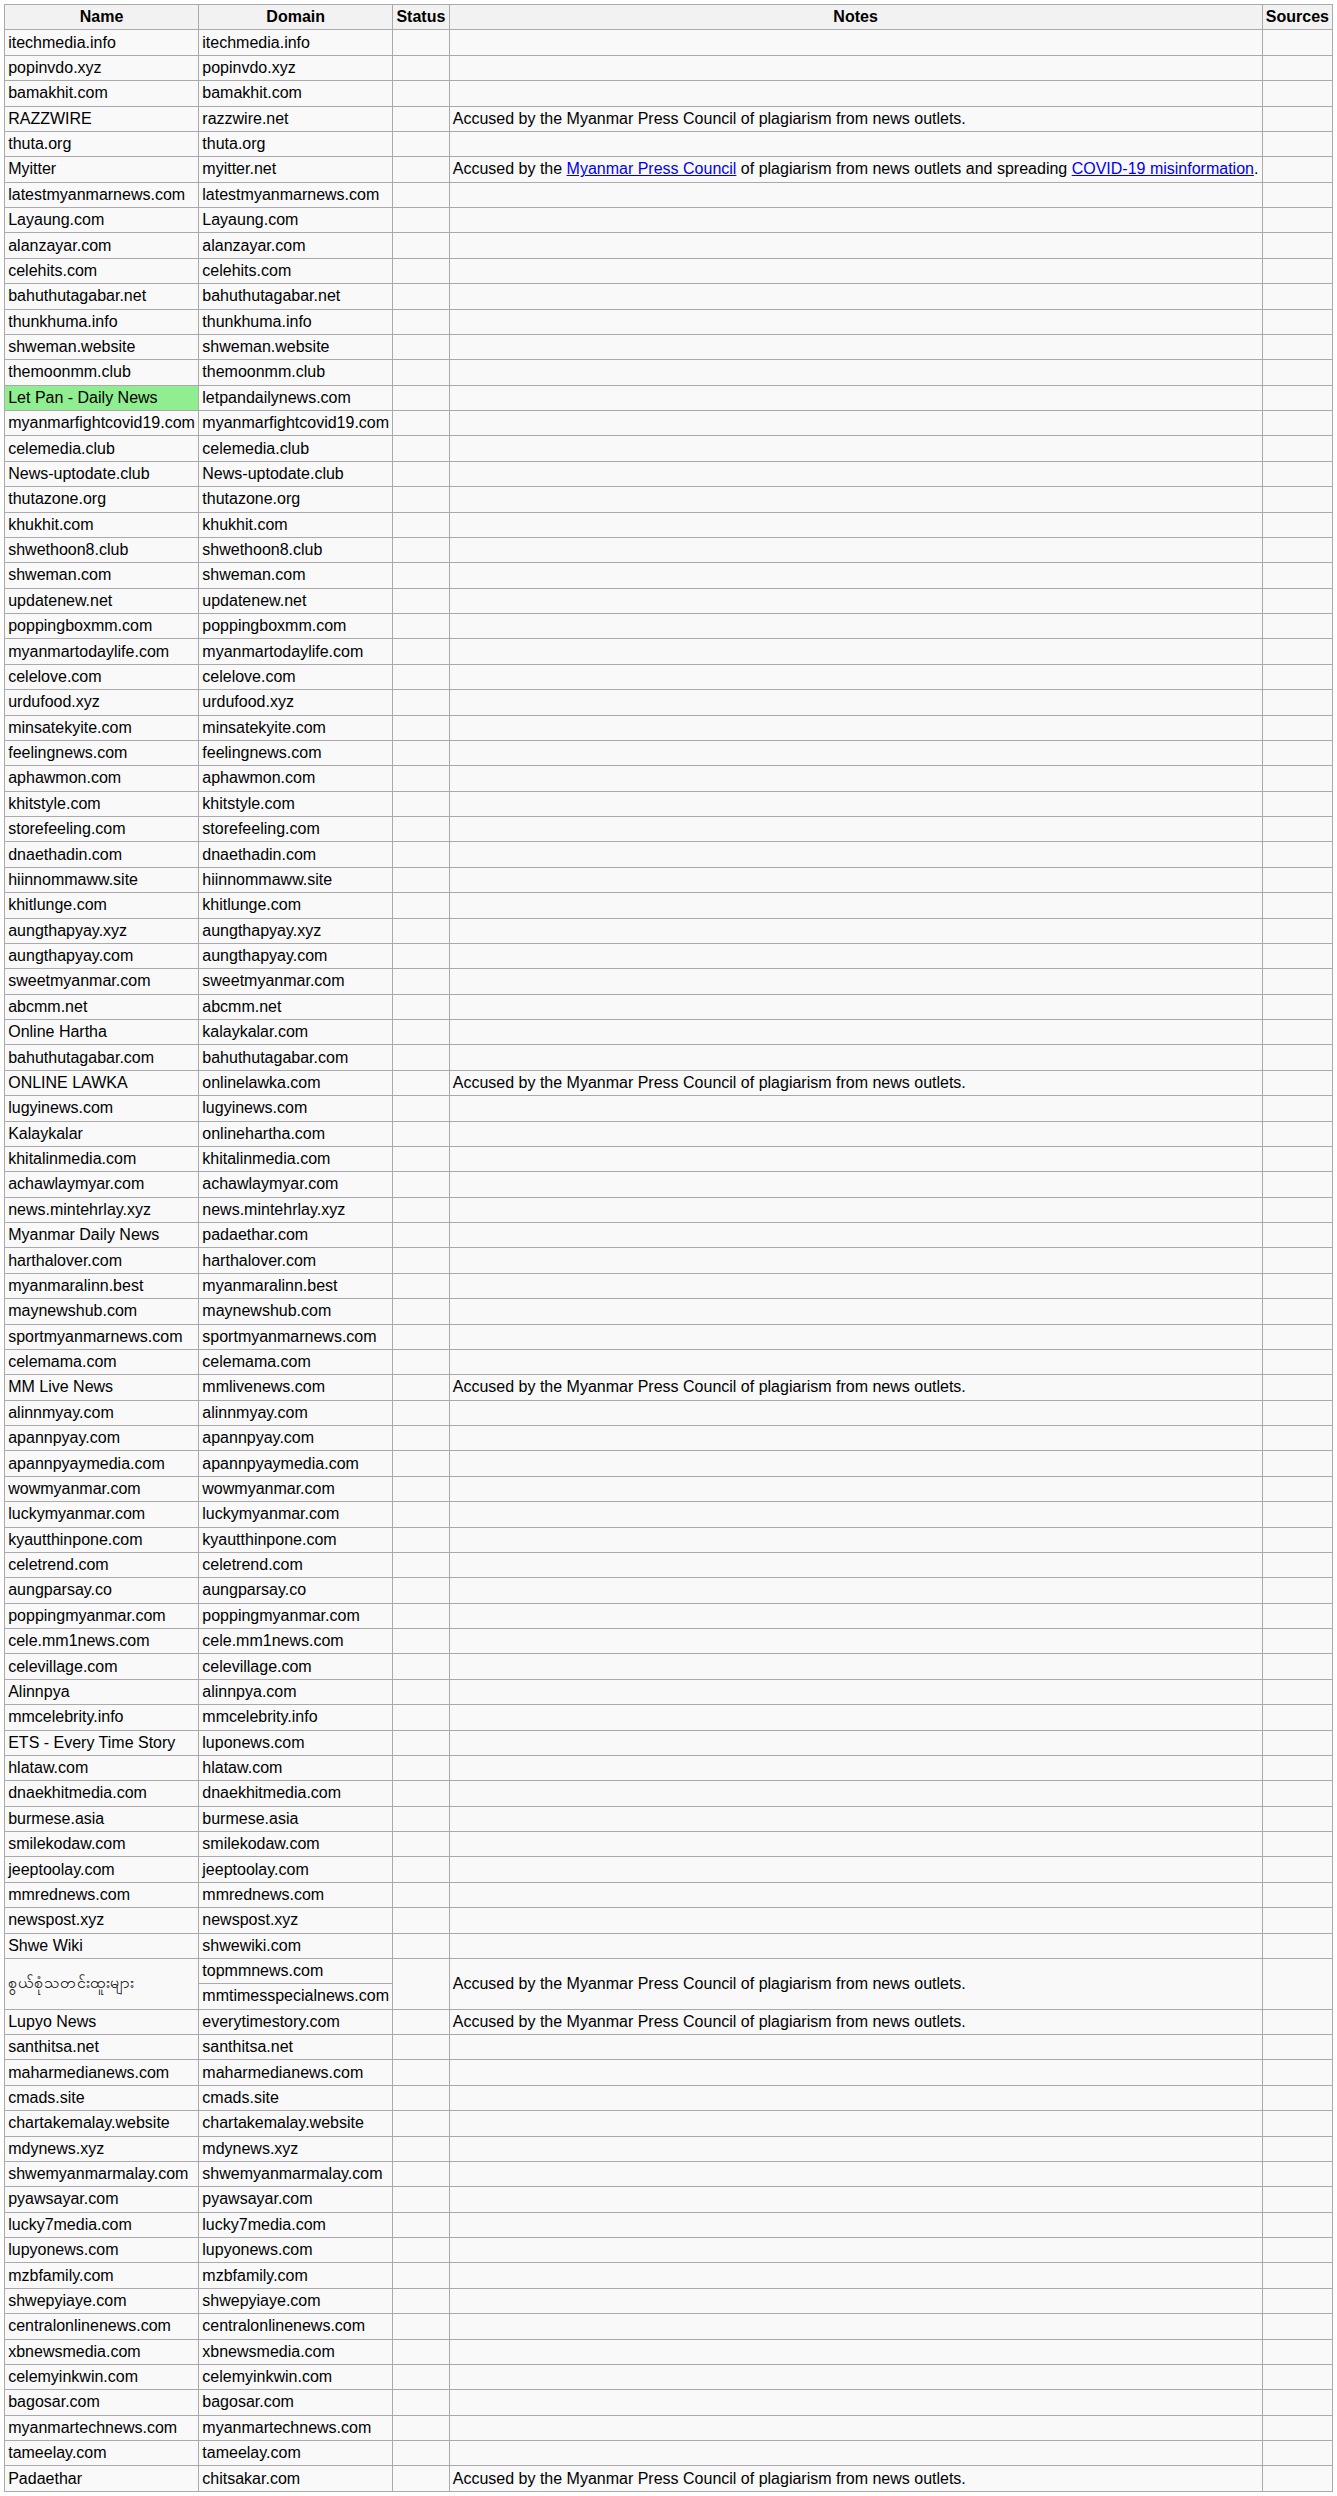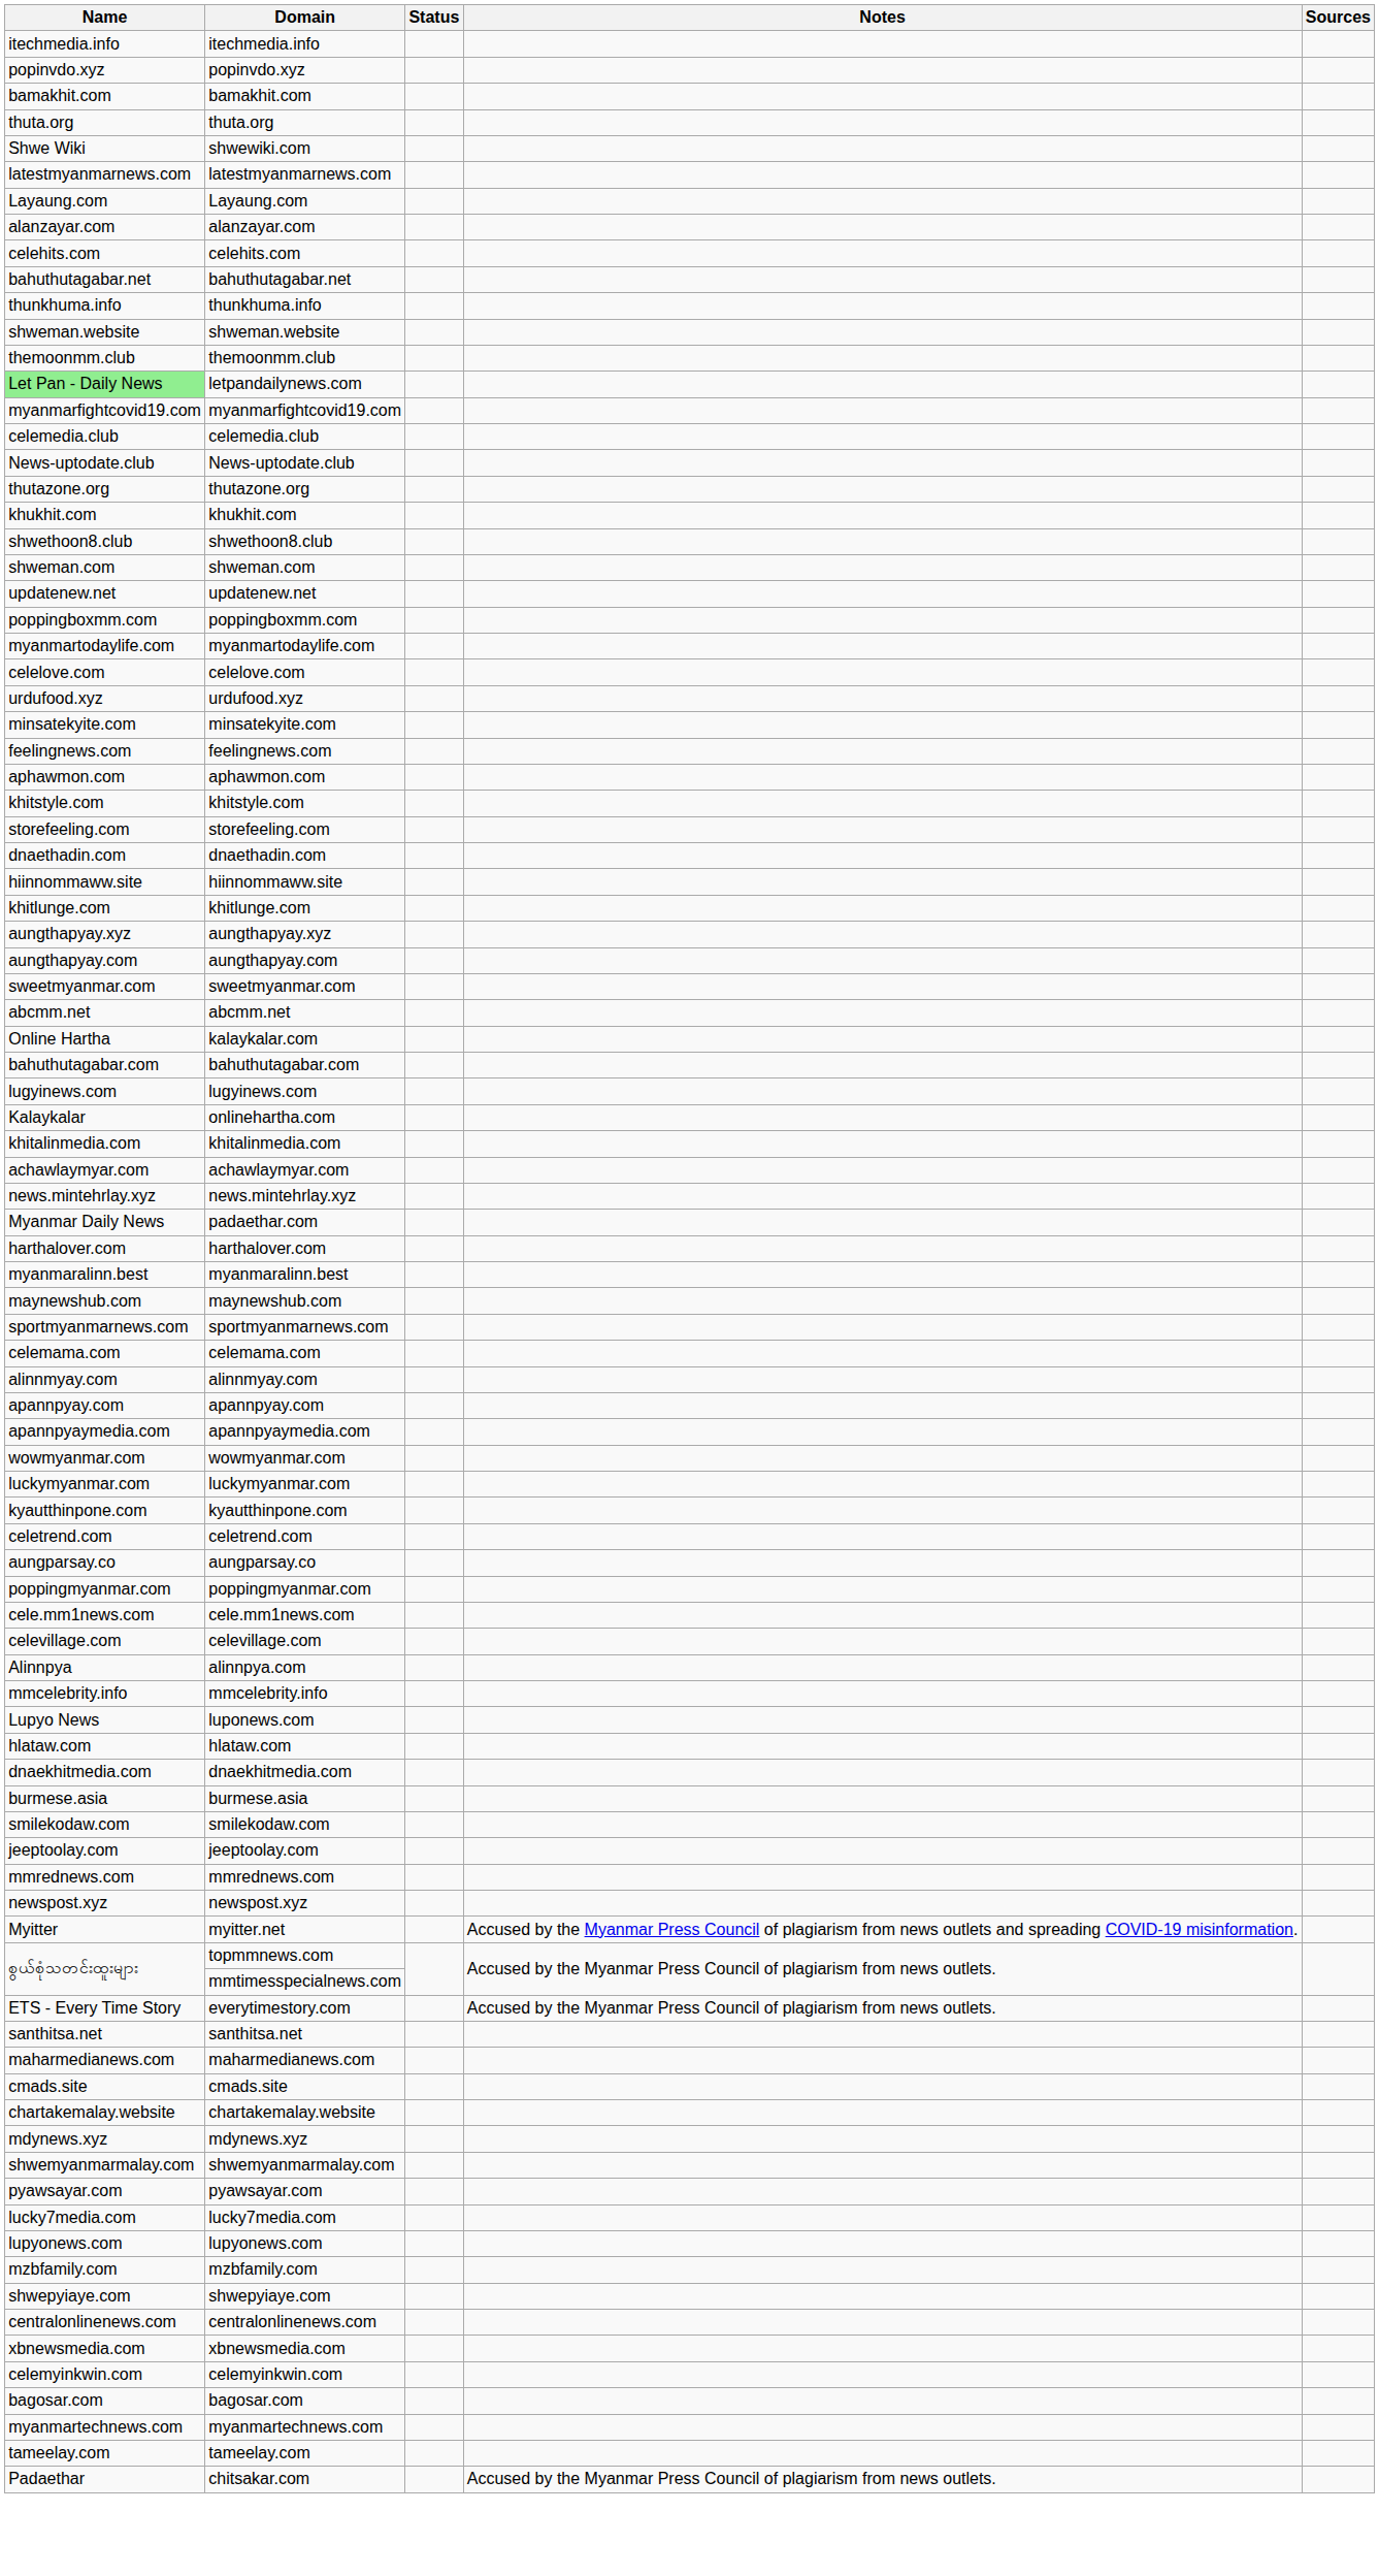- row: RAZZWIRE | razzwire.net | Accused by the Myanmar Press Council of plagiarism from news outlets.
rows swapped: shwewiki.com <-> myitter.net
- row: ONLINE LAWKA | onlinelawka.com | Accused by the Myanmar Press Council of plagiarism from news outlets.
- row: MM Live News | mmlivenews.com | Accused by the Myanmar Press Council of plagiarism from news outlets.
luponews.com | Name: ETS - Every Time Story -> Lupyo News
everytimestory.com | Name: Lupyo News -> ETS - Every Time Story
